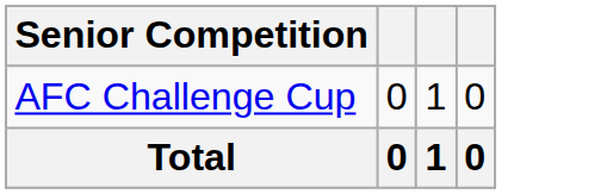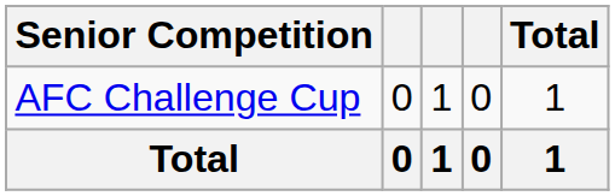+ column: Total | 1 | 1
